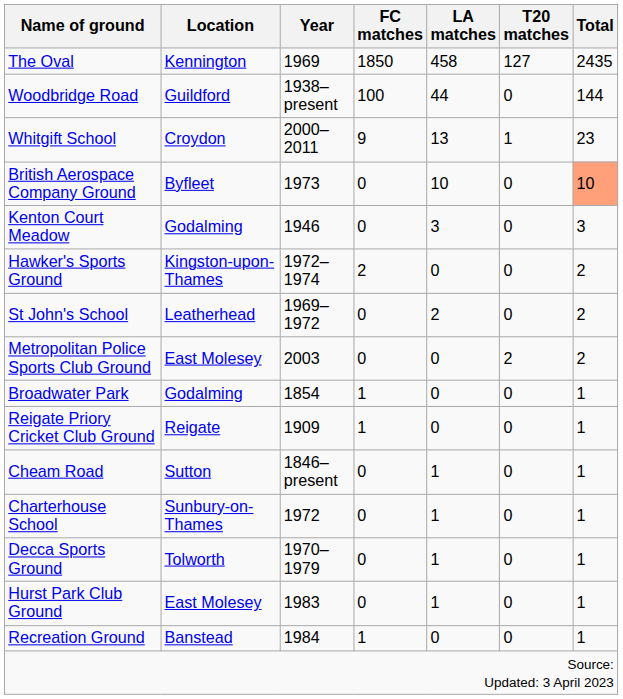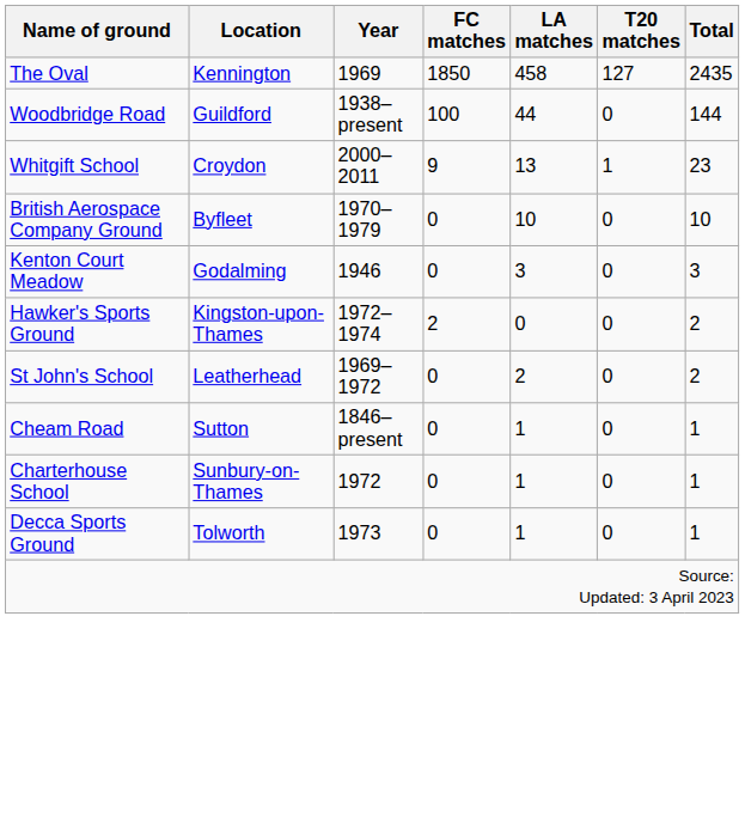British Aerospace Company Ground | Year: 1973 -> 1970–1979
British Aerospace Company Ground | Total: lightsalmon background -> no background
- row: Metropolitan Police Sports Club Ground | East Molesey | 2003 | 0 | 0 | 2 | 2
- row: Broadwater Park | Godalming | 1854 | 1 | 0 | 0 | 1
- row: Reigate Priory Cricket Club Ground | Reigate | 1909 | 1 | 0 | 0 | 1
Decca Sports Ground | Year: 1970–1979 -> 1973
- row: Hurst Park Club Ground | East Molesey | 1983 | 0 | 1 | 0 | 1
- row: Recreation Ground | Banstead | 1984 | 1 | 0 | 0 | 1
